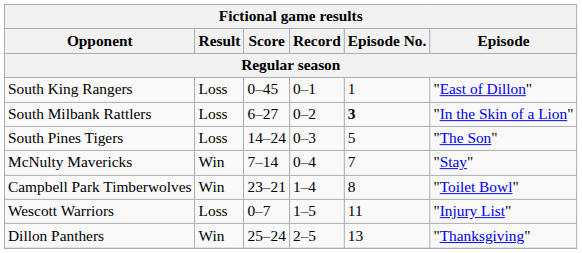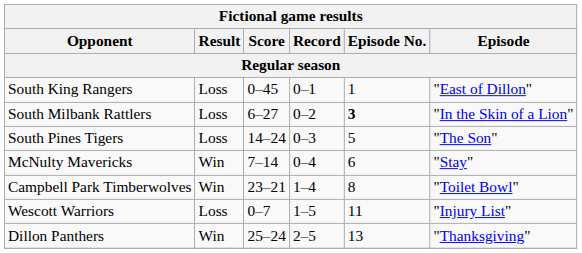McNulty Mavericks | Episode No.: 7 -> 6
